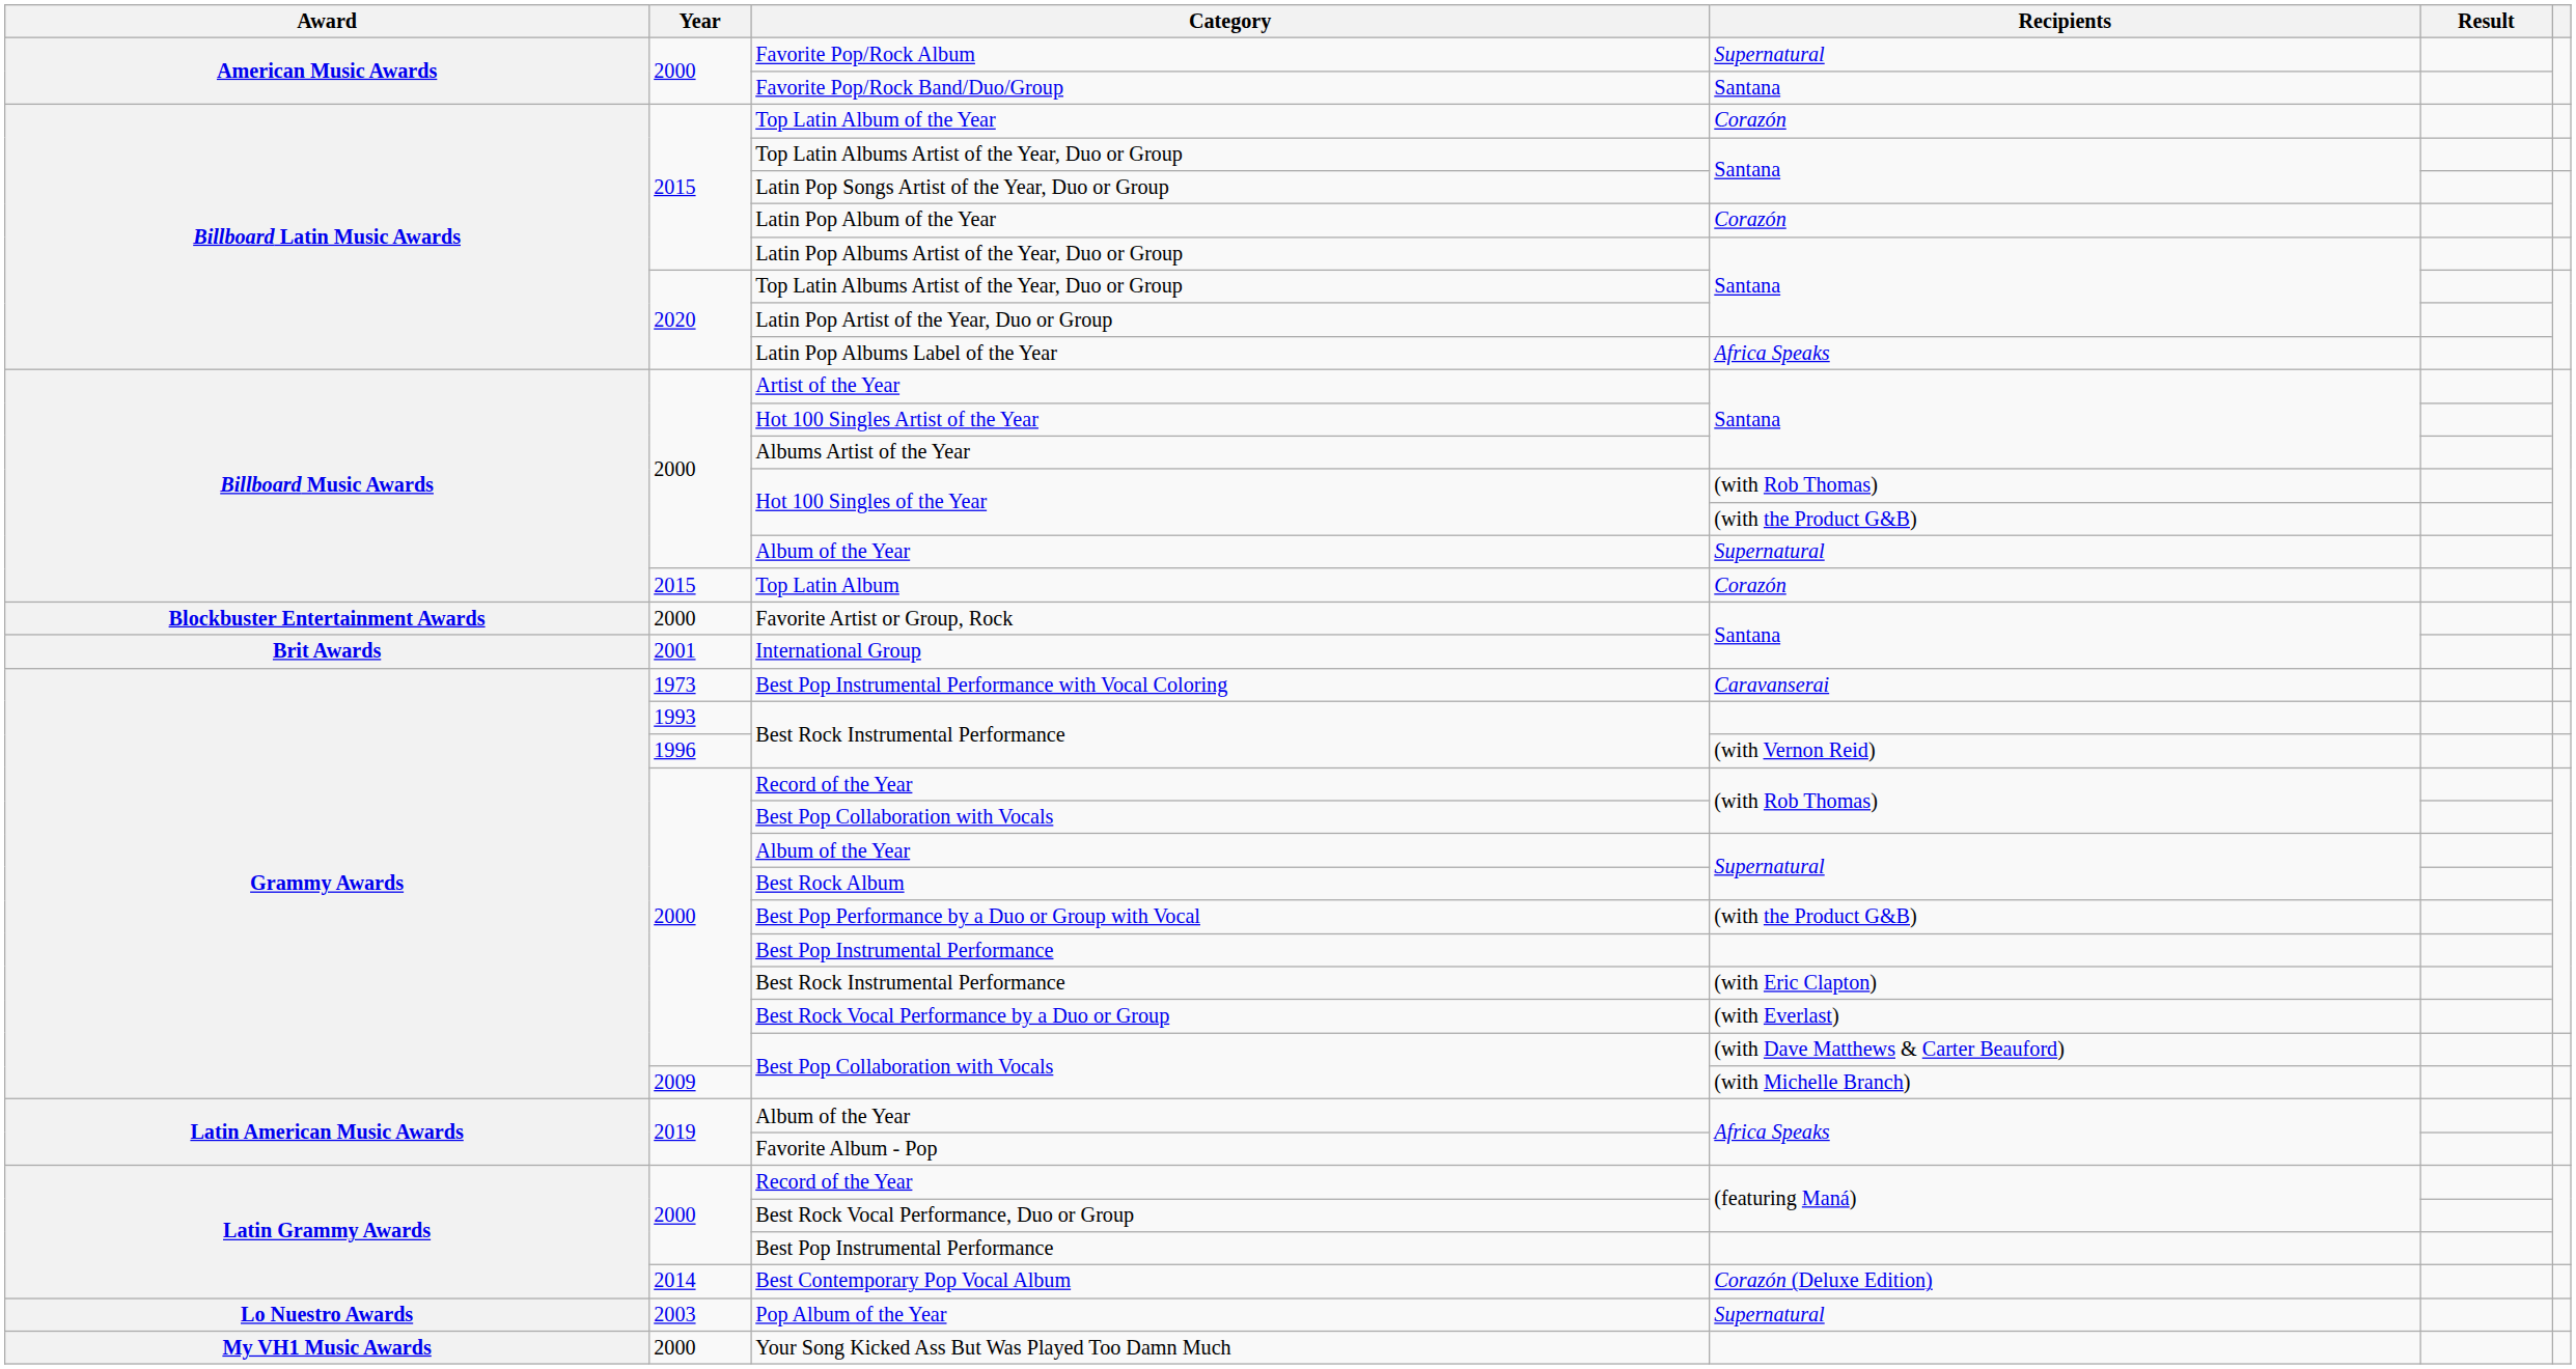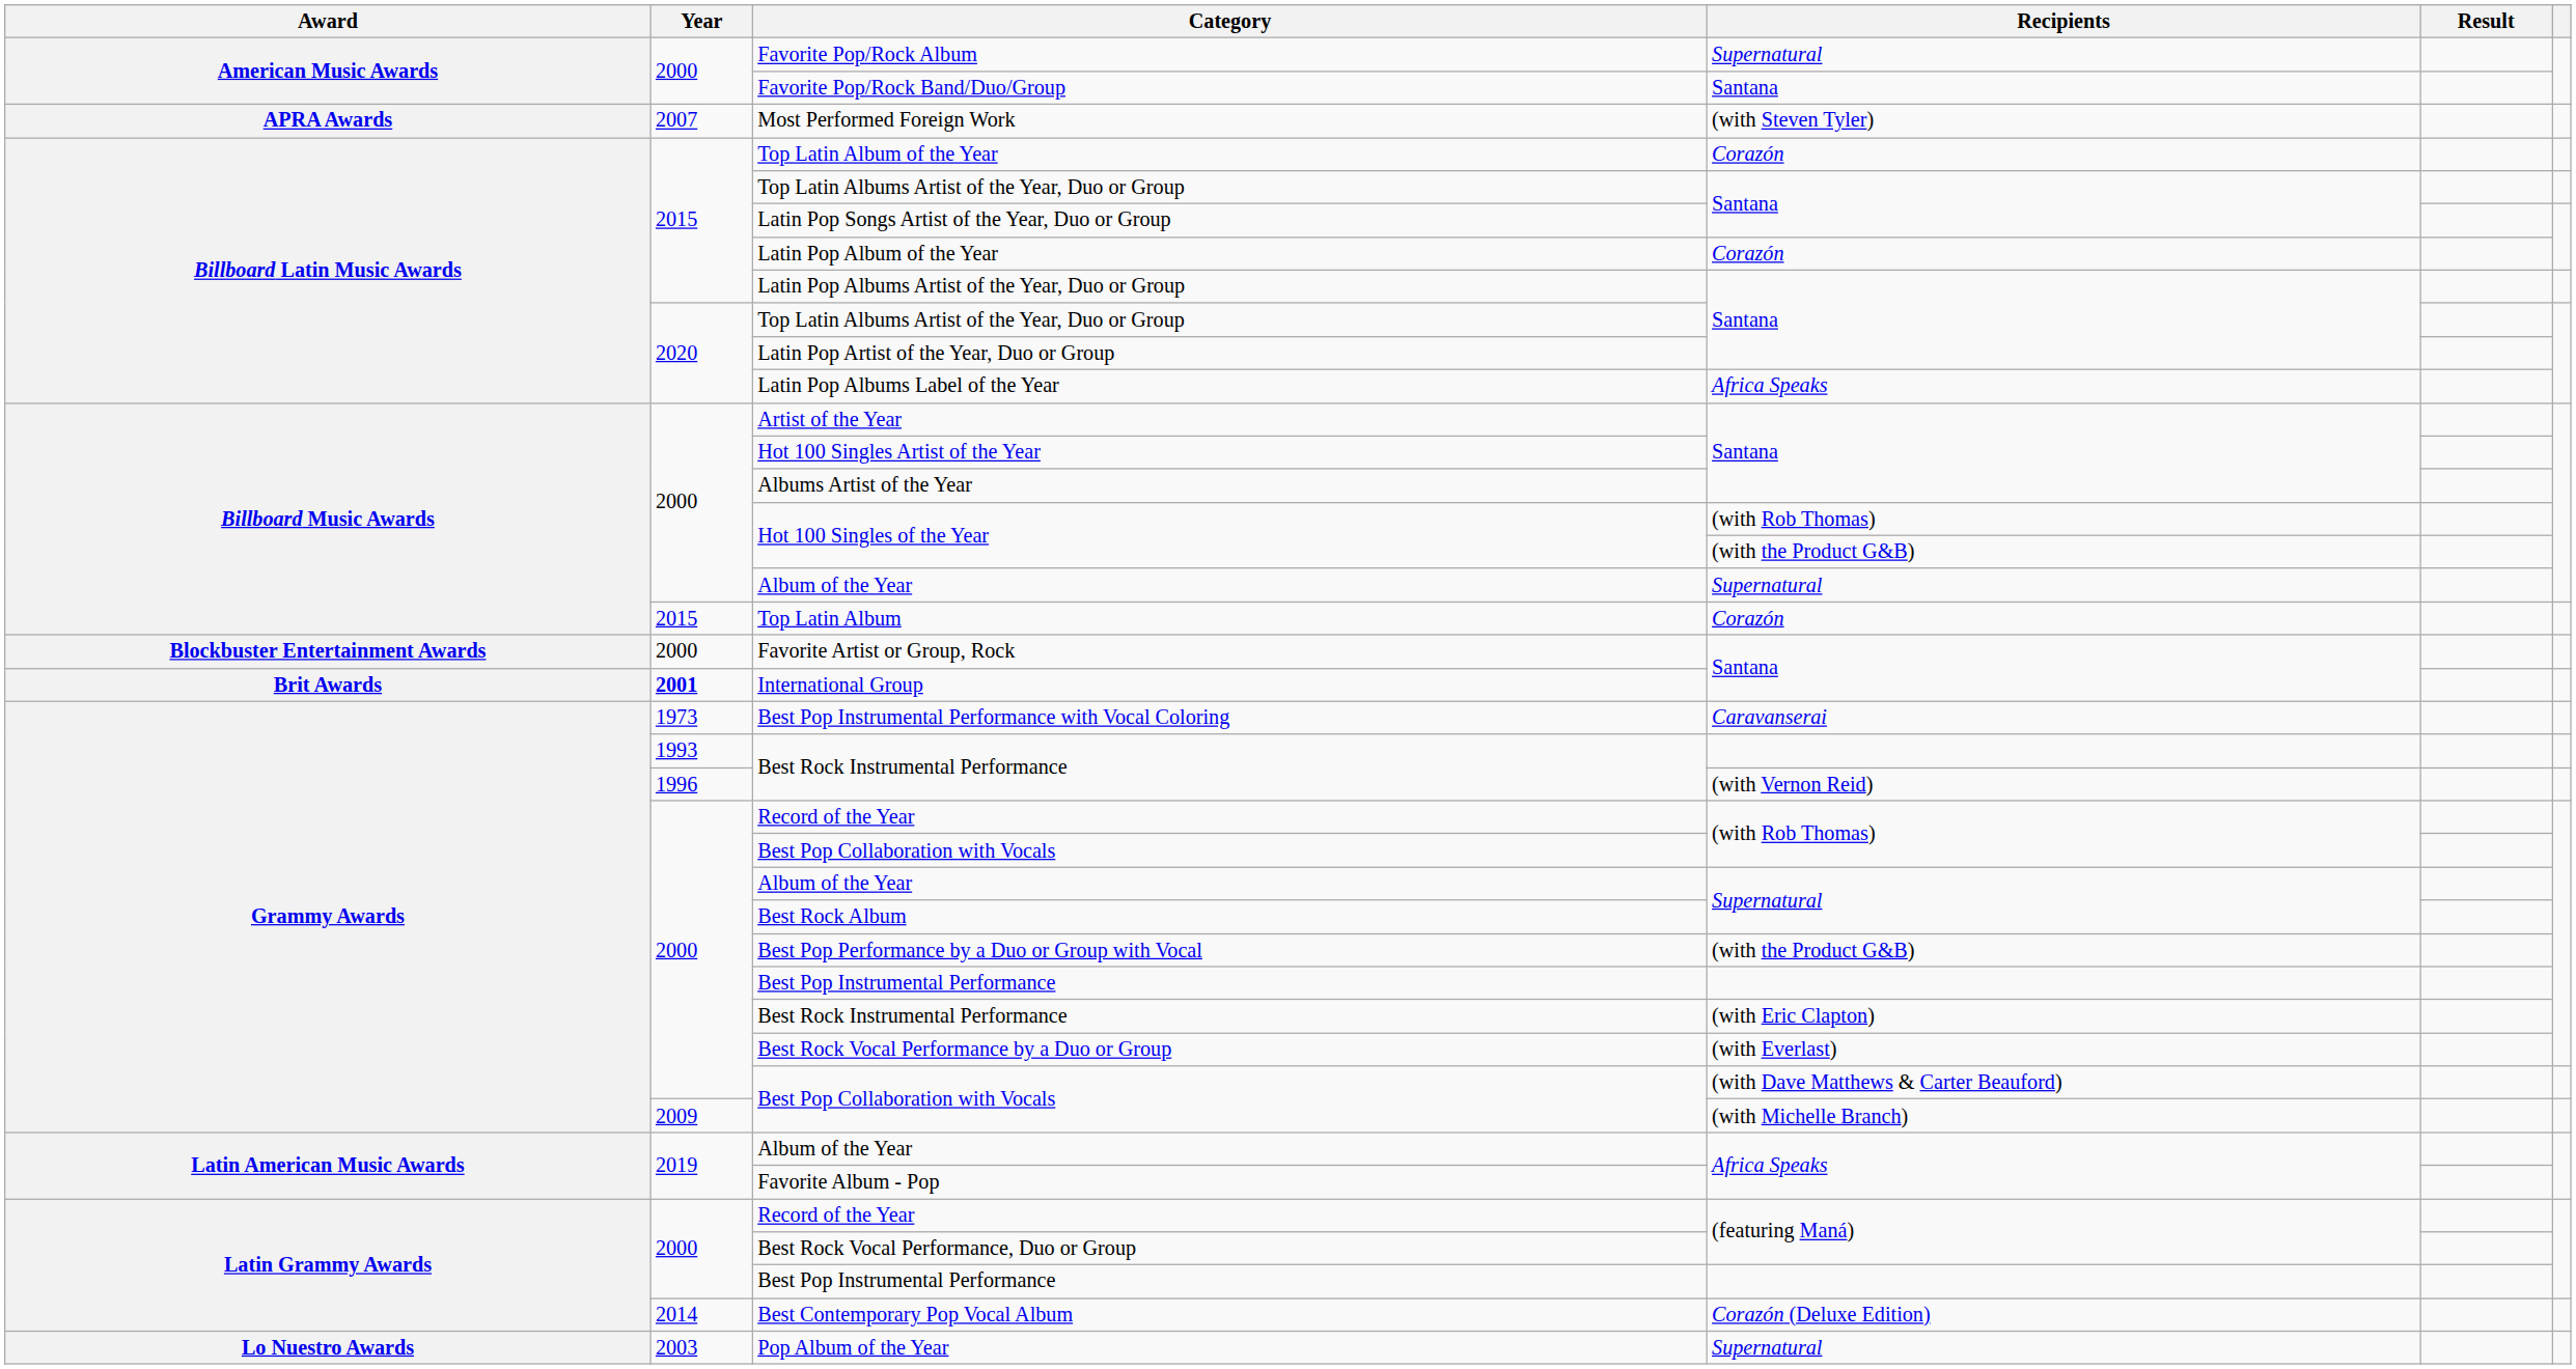+ row: APRA Awards | 2007 | Most Performed Foreign Work | (with Steven Tyler)
International Group | Year: normal -> bold
- row: My VH1 Music Awards | 2000 | Your Song Kicked Ass But Was Played Too Damn Much
